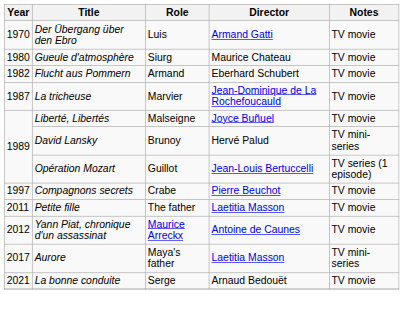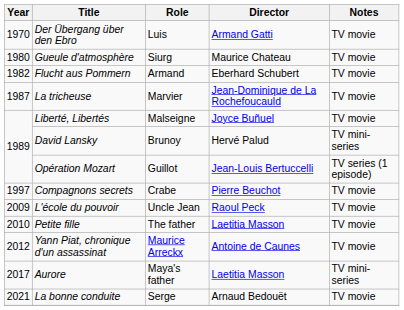+ row: 2009 | L'école du pouvoir | Uncle Jean | Raoul Peck | TV movie
Petite fille | Year: 2011 -> 2010
